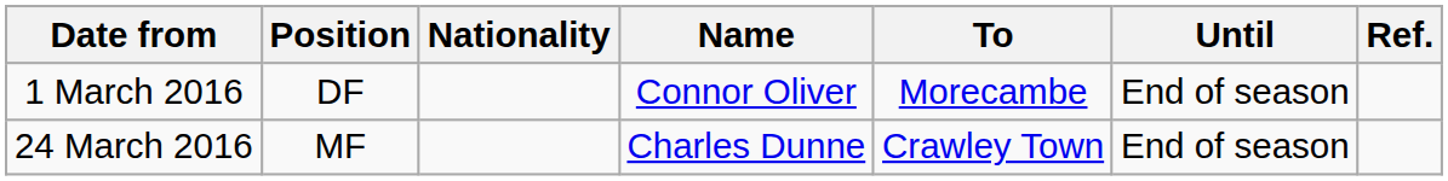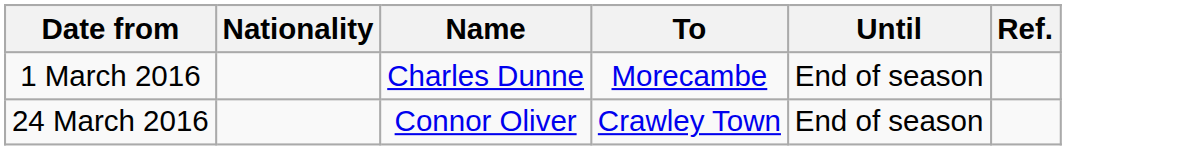- column: Position | DF | MF
1 March 2016 | Name: Connor Oliver -> Charles Dunne
24 March 2016 | Name: Charles Dunne -> Connor Oliver
